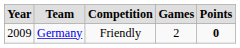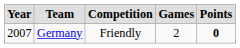Germany | Year: 2009 -> 2007
